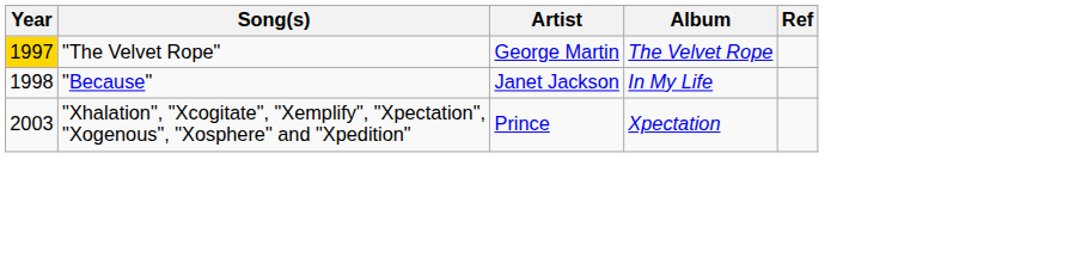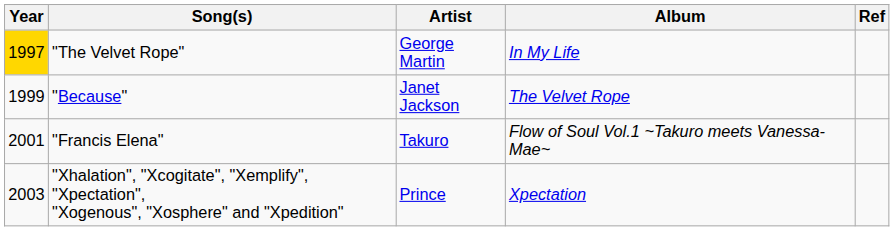"The Velvet Rope" | Album: The Velvet Rope -> In My Life
"Because" | Year: 1998 -> 1999
"Because" | Album: In My Life -> The Velvet Rope
+ row: 2001 | "Francis Elena" | Takuro | Flow of Soul Vol.1 ~Takuro meets Vanessa-Mae~
